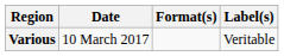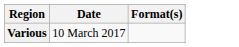- column: Label(s) | Veritable
